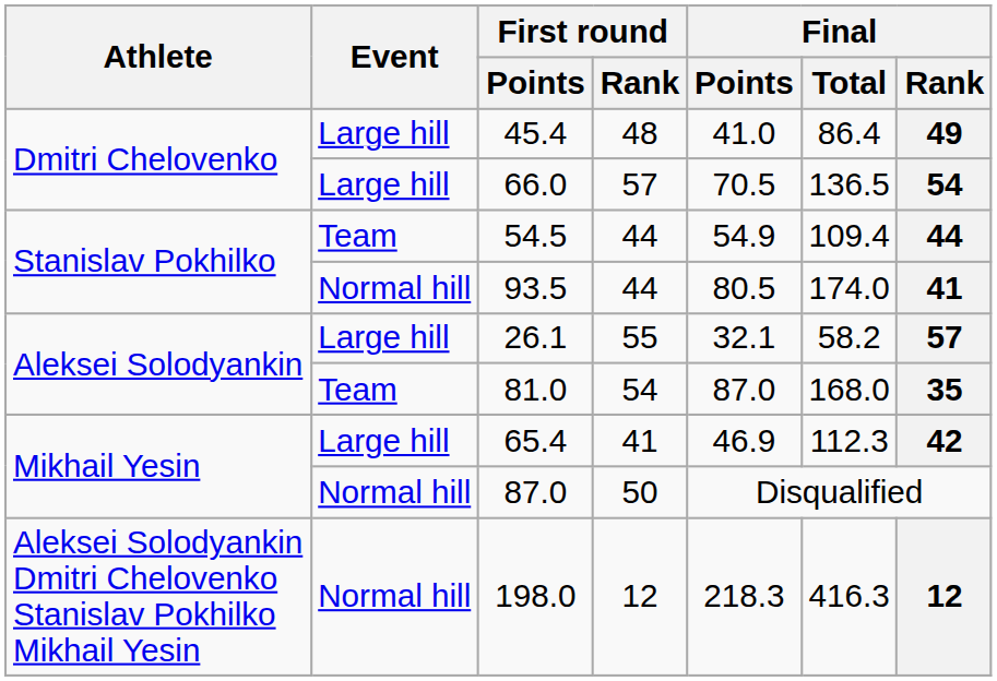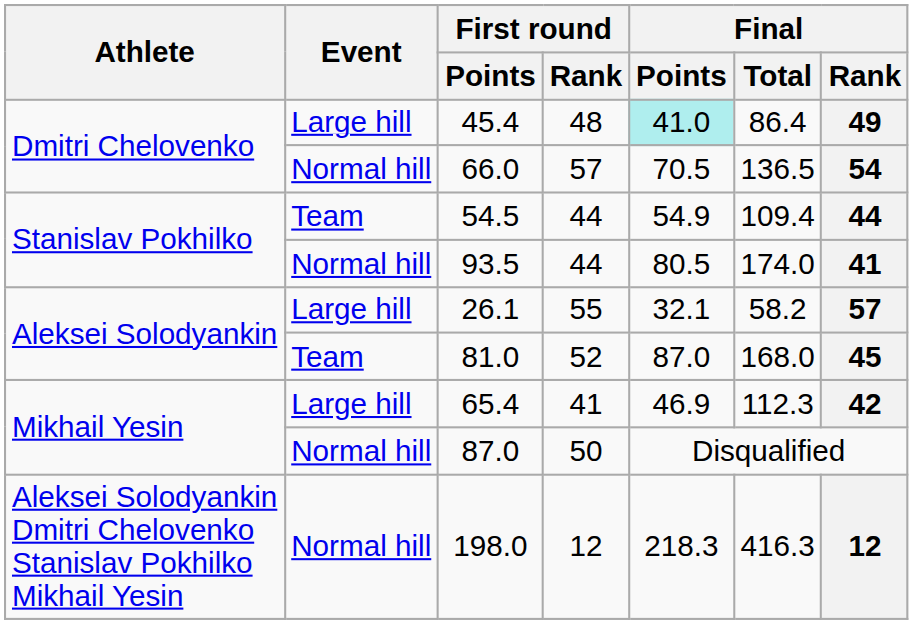45.4 | Final / Points: no background -> paleturquoise background
66.0 | Event: Large hill -> Normal hill
81.0 | First round / Rank: 54 -> 52
81.0 | Final / Rank: 35 -> 45
